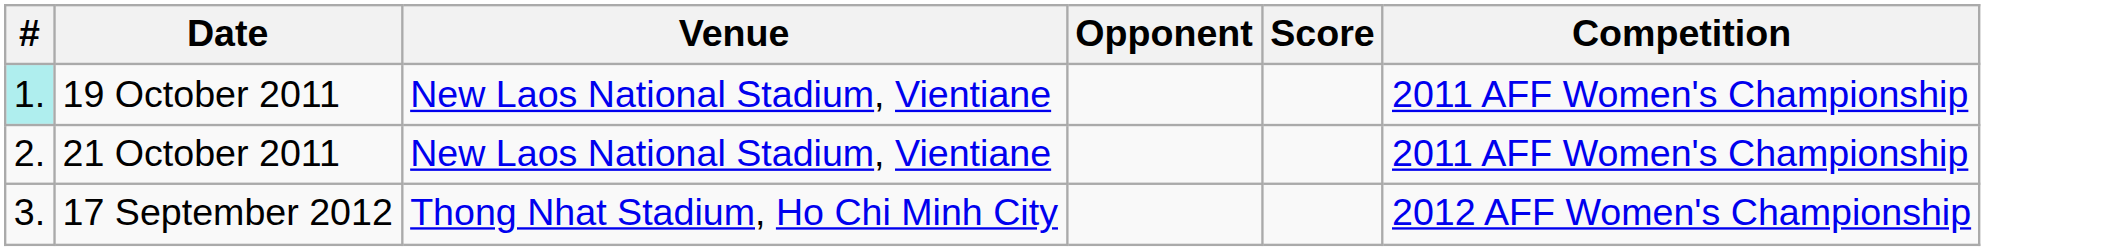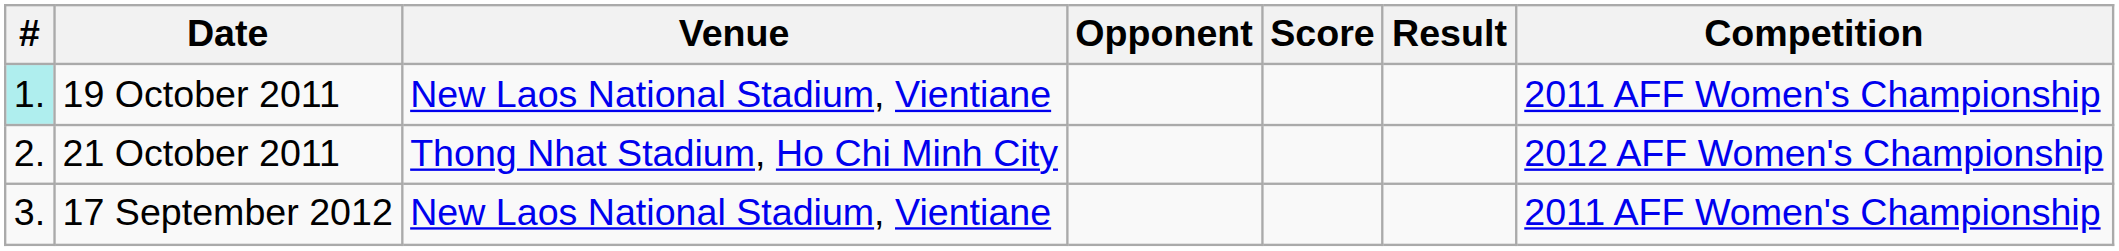+ column: Result
21 October 2011 | Venue: New Laos National Stadium, Vientiane -> Thong Nhat Stadium, Ho Chi Minh City
21 October 2011 | Competition: 2011 AFF Women's Championship -> 2012 AFF Women's Championship
17 September 2012 | Venue: Thong Nhat Stadium, Ho Chi Minh City -> New Laos National Stadium, Vientiane
17 September 2012 | Competition: 2012 AFF Women's Championship -> 2011 AFF Women's Championship
